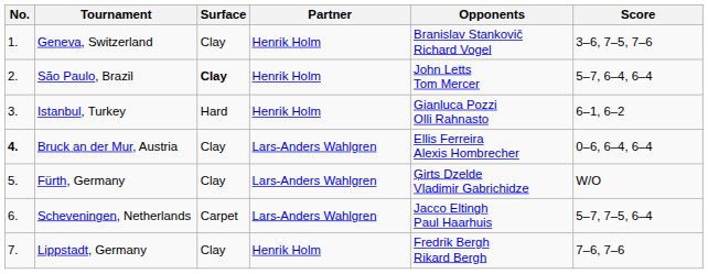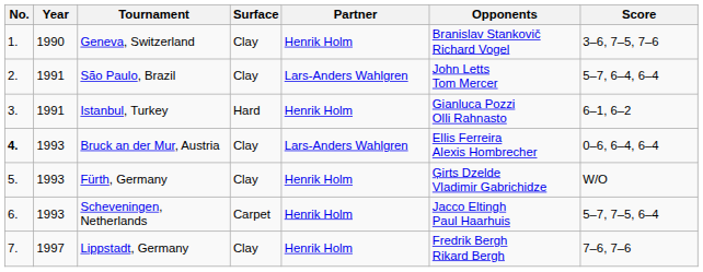+ column: Year | 1990 | 1991 | 1991 | 1993 | 1993 | 1993 | 1997
São Paulo, Brazil | Surface: bold -> normal
São Paulo, Brazil | Partner: Henrik Holm -> Lars-Anders Wahlgren
Fürth, Germany | Partner: Lars-Anders Wahlgren -> Henrik Holm
Scheveningen, Netherlands | Partner: Lars-Anders Wahlgren -> Henrik Holm
